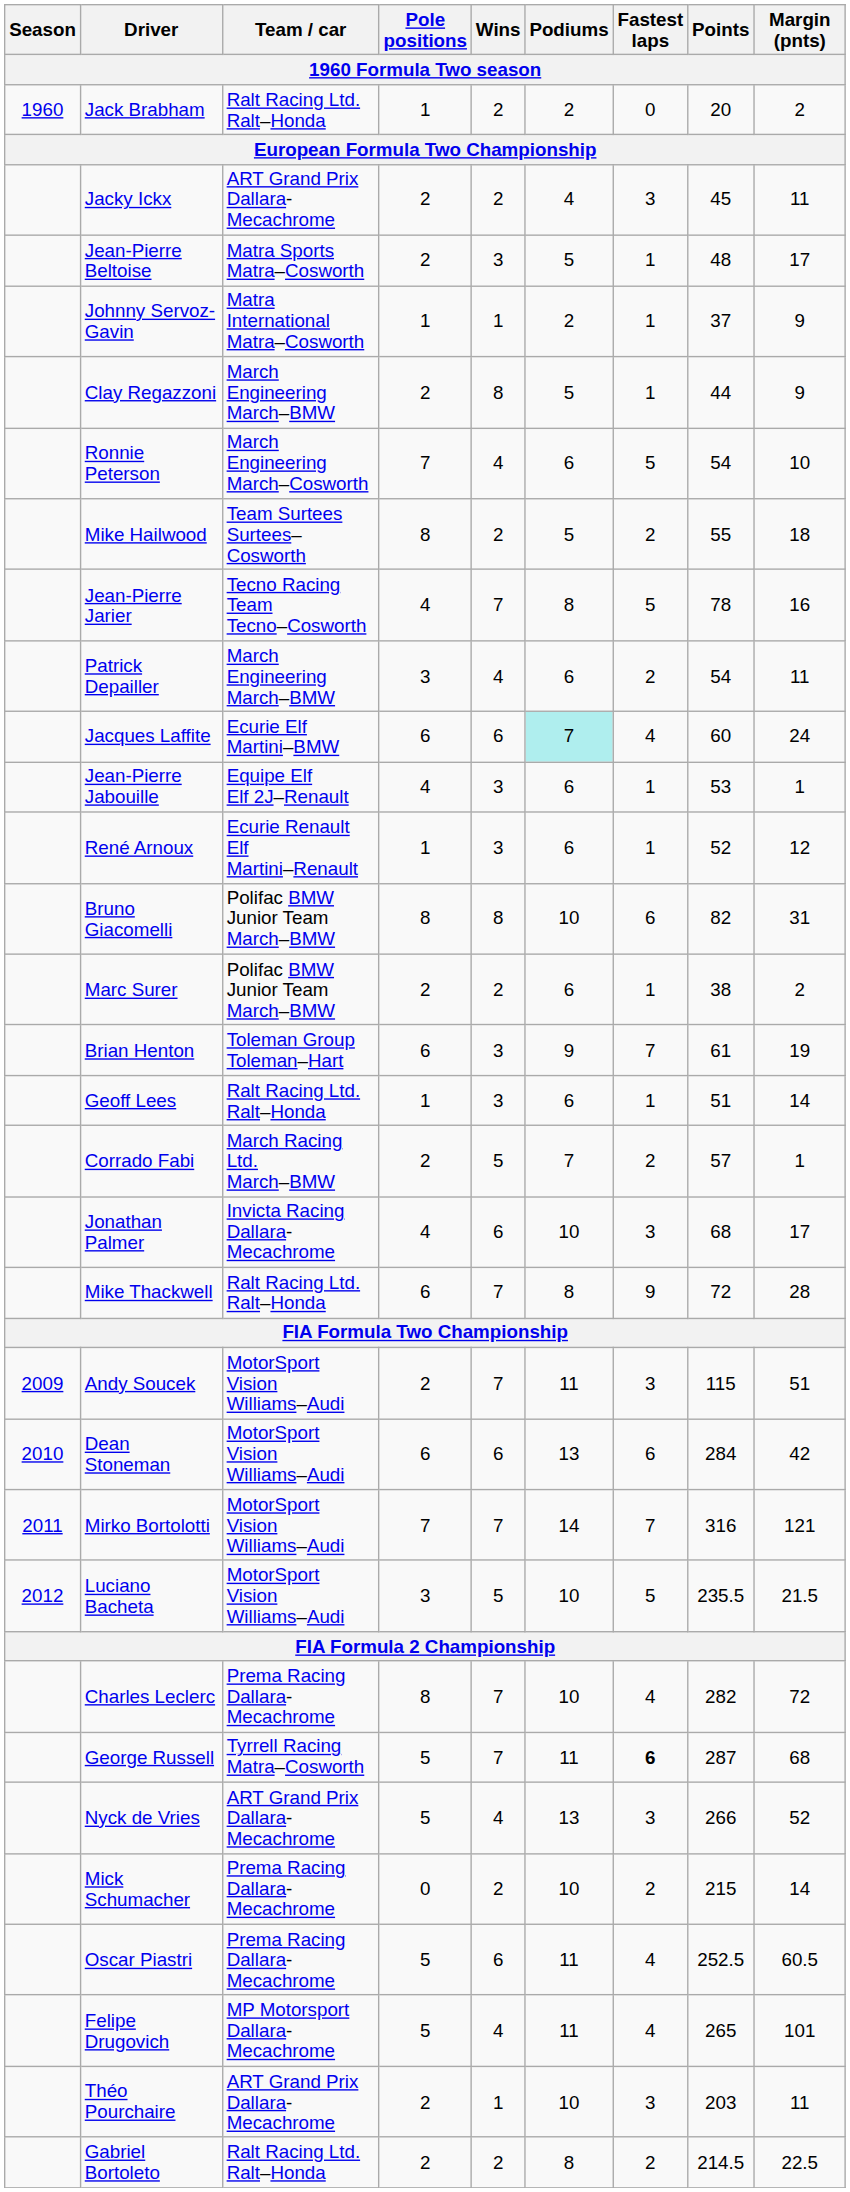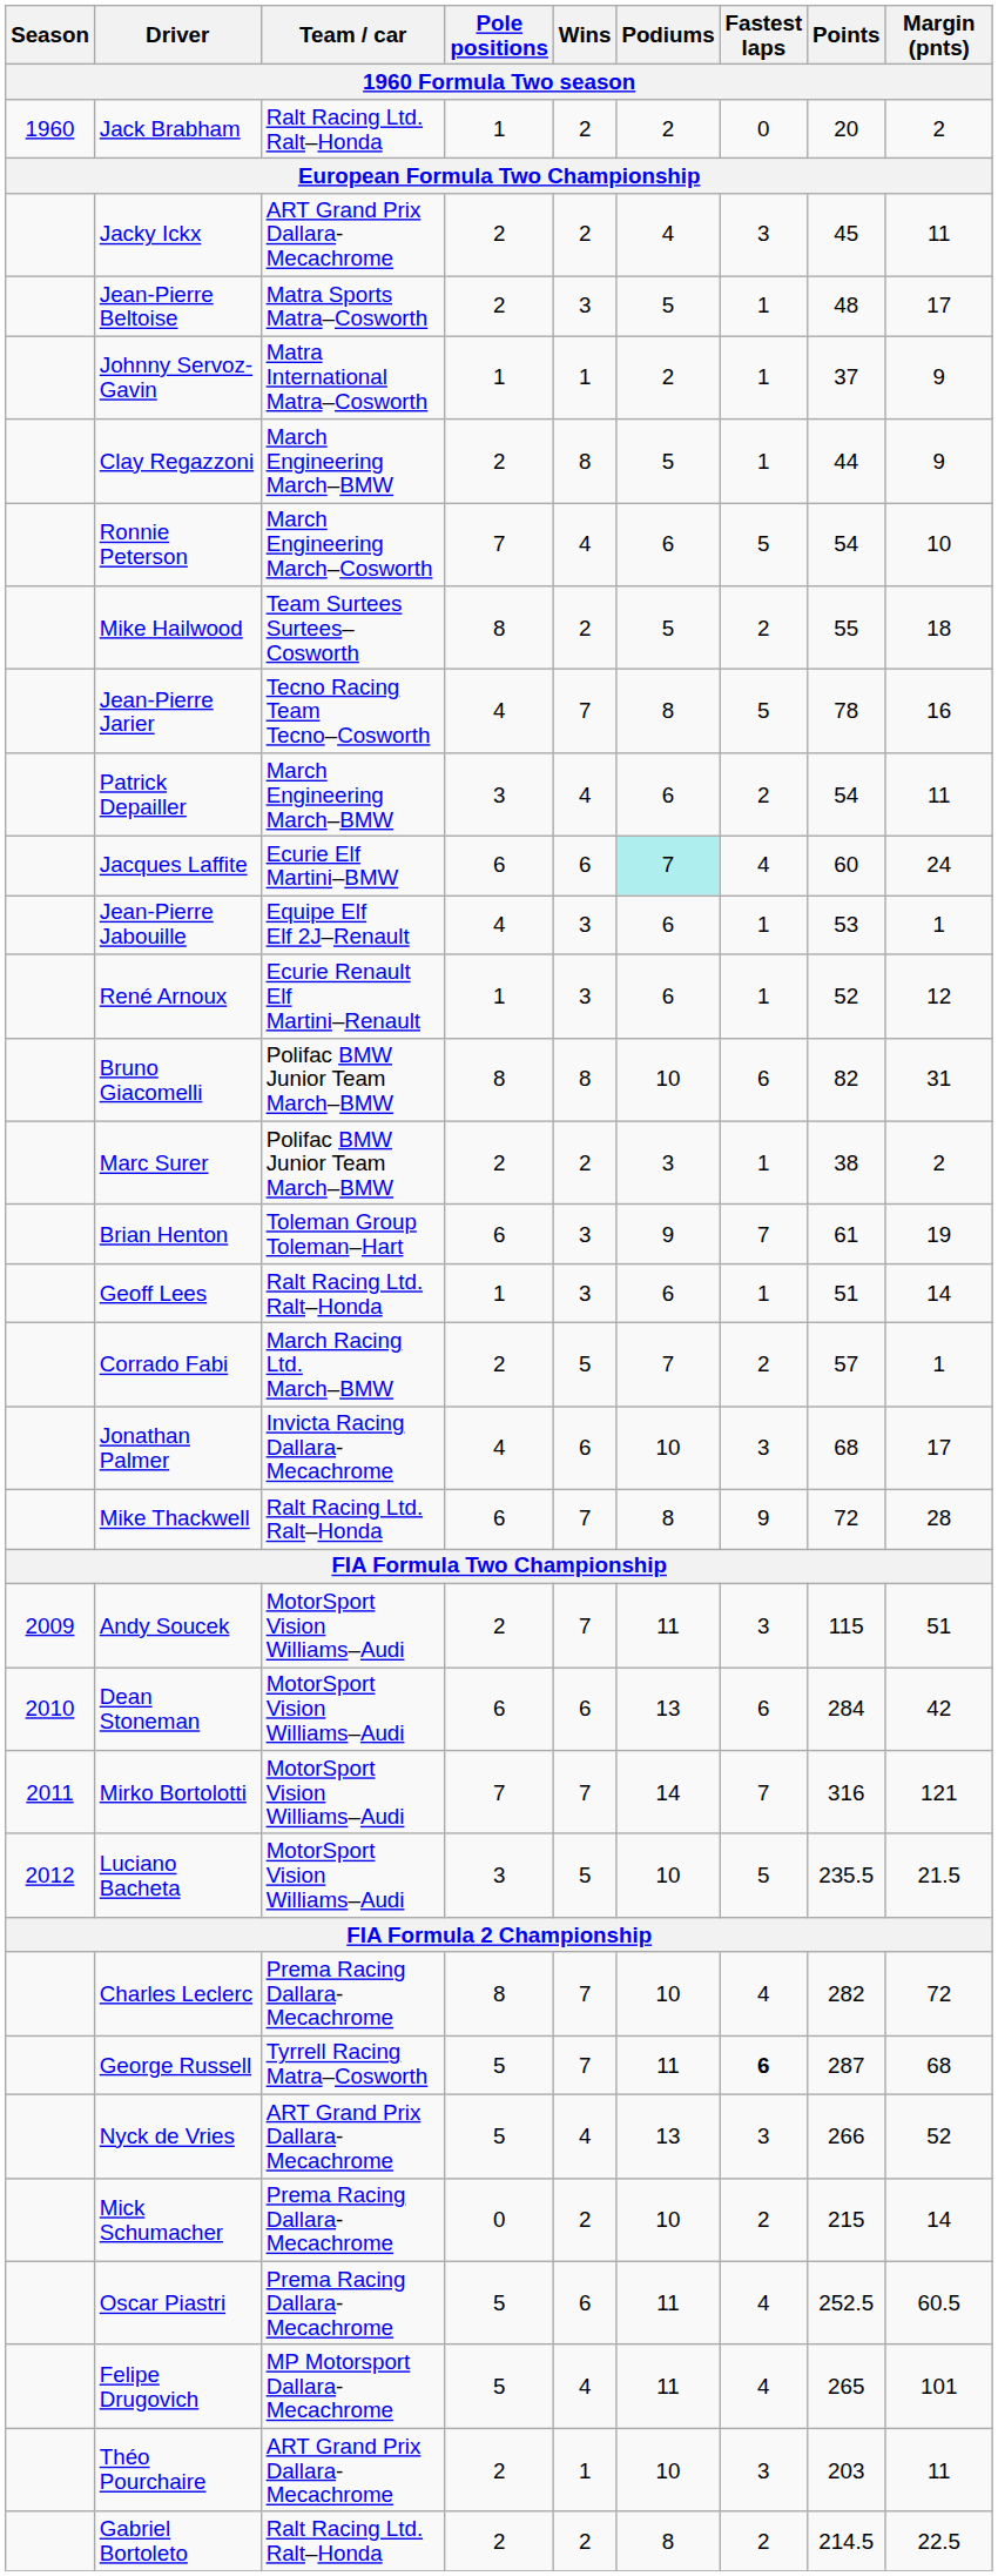Marc Surer | Podiums: 6 -> 3
